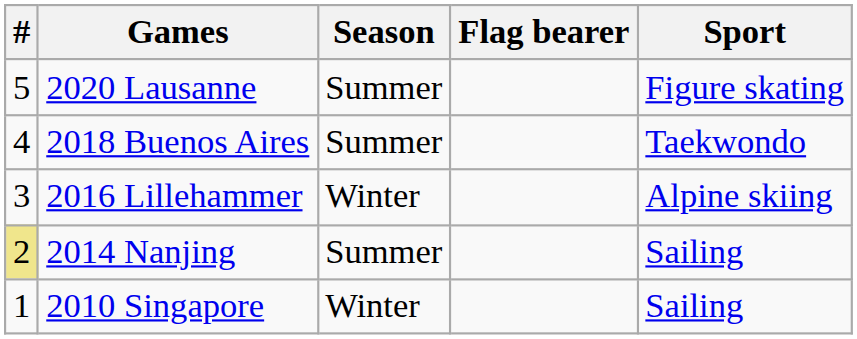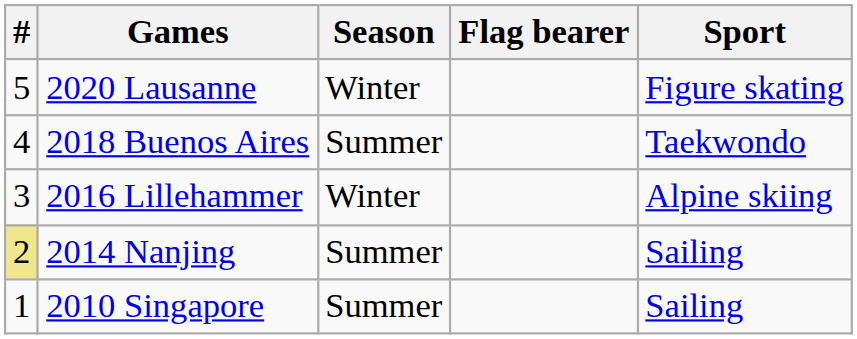2020 Lausanne | Season: Summer -> Winter
2010 Singapore | Season: Winter -> Summer
